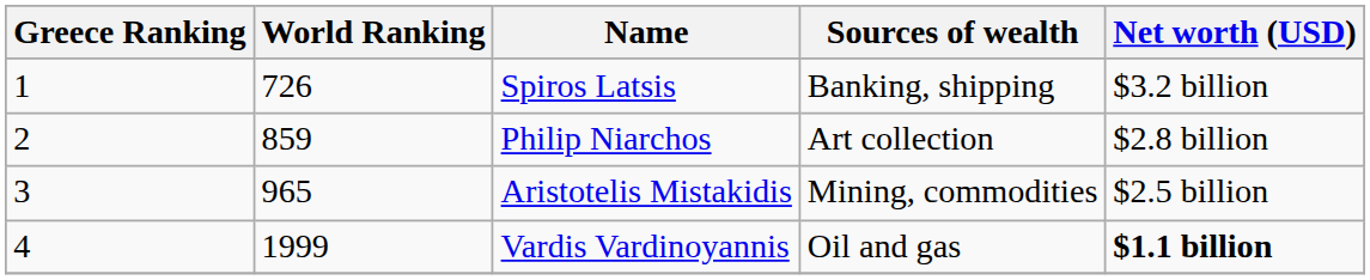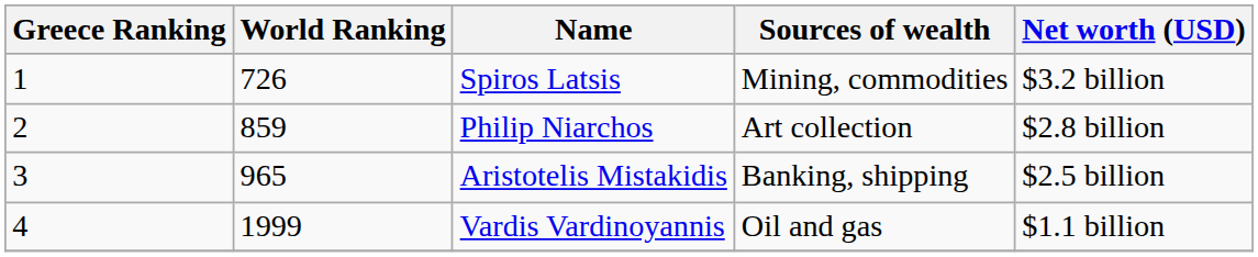Spiros Latsis | Sources of wealth: Banking, shipping -> Mining, commodities
Aristotelis Mistakidis | Sources of wealth: Mining, commodities -> Banking, shipping
Vardis Vardinoyannis | Net worth (USD): bold -> normal
